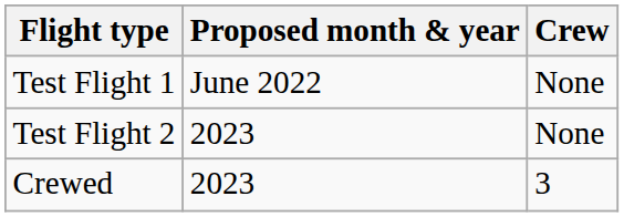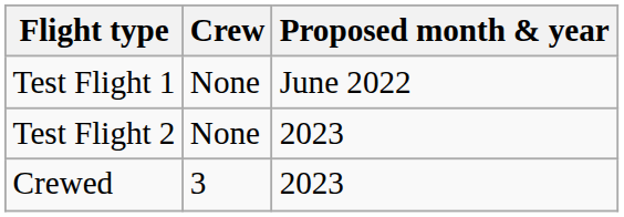columns swapped: Proposed month & year <-> Crew
